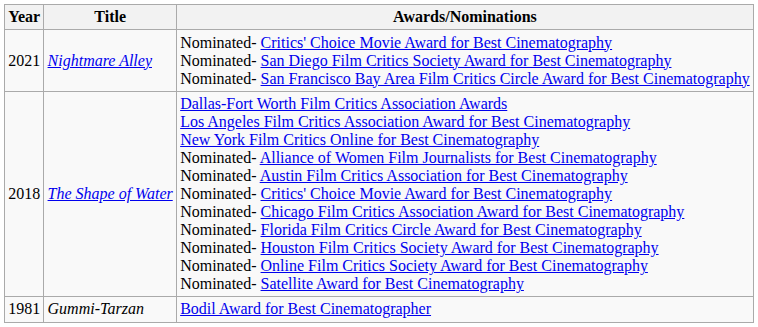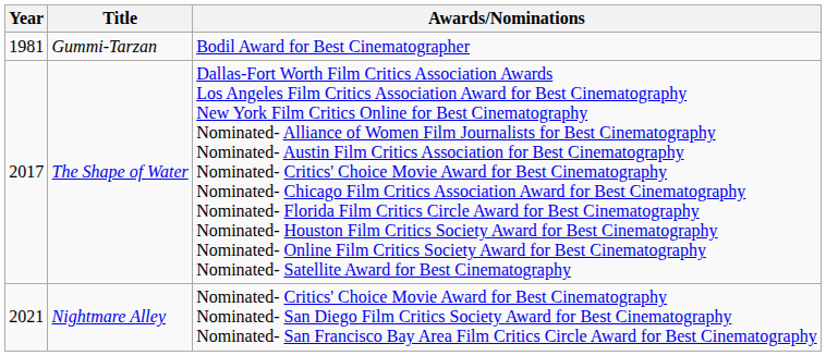rows swapped: Gummi-Tarzan <-> Nightmare Alley
The Shape of Water | Year: 2018 -> 2017
